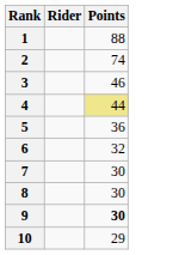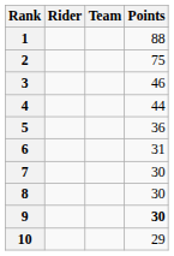+ column: Team
2 | Points: 74 -> 75
4 | Points: khaki background -> no background
6 | Points: 32 -> 31
